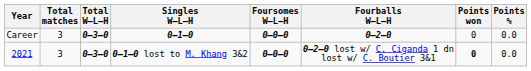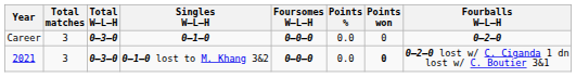columns swapped: Fourballs W–L–H <-> Points %
